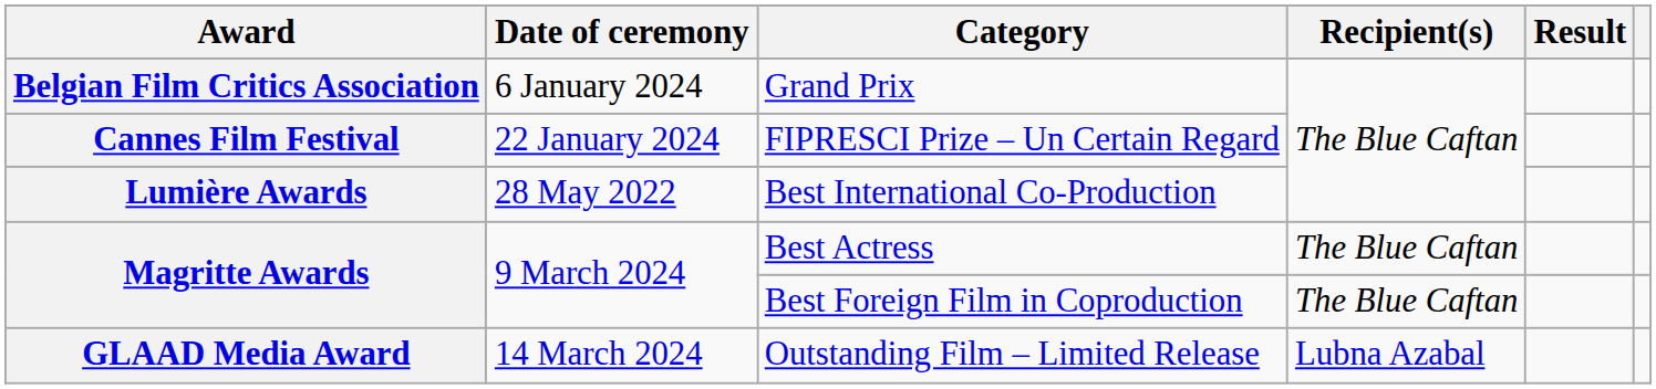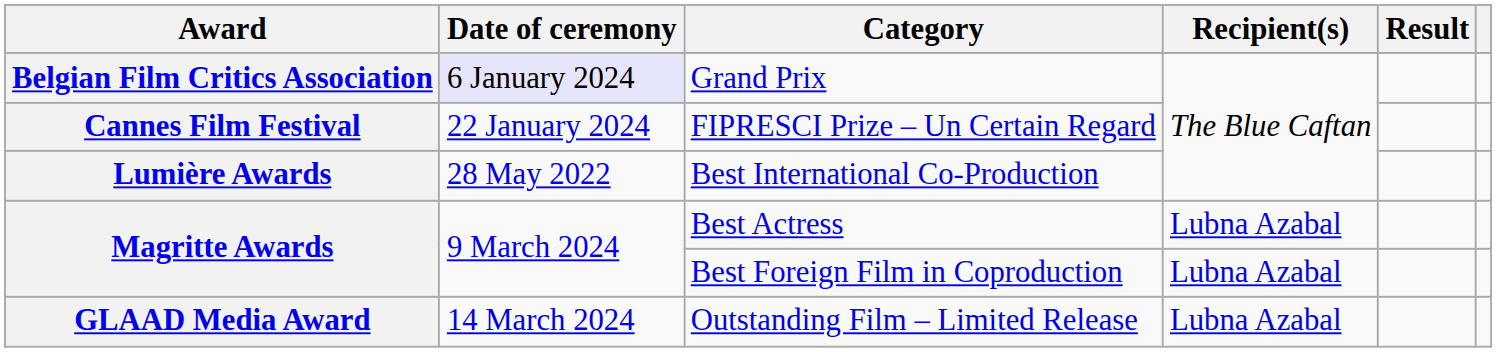Grand Prix | Date of ceremony: no background -> lavender background
Best Actress | Recipient(s): The Blue Caftan -> Lubna Azabal
Best Foreign Film in Coproduction | Recipient(s): The Blue Caftan -> Lubna Azabal
